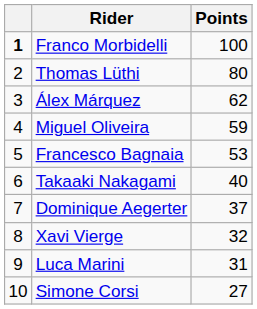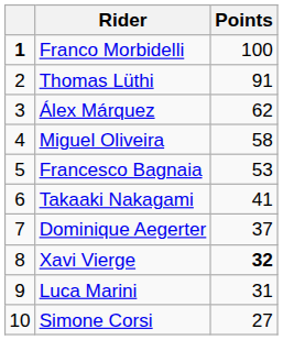Thomas Lüthi | Points: 80 -> 91
Miguel Oliveira | Points: 59 -> 58
Takaaki Nakagami | Points: 40 -> 41
Xavi Vierge | Points: normal -> bold
